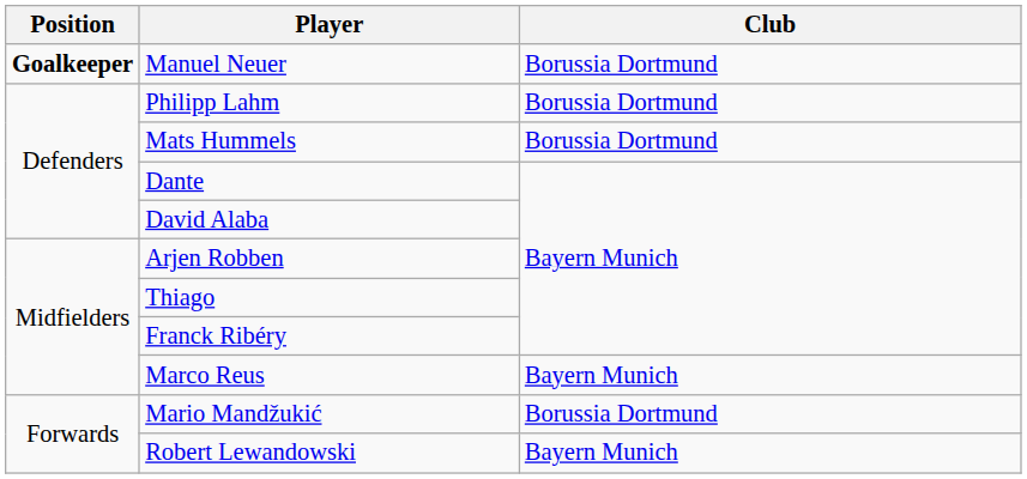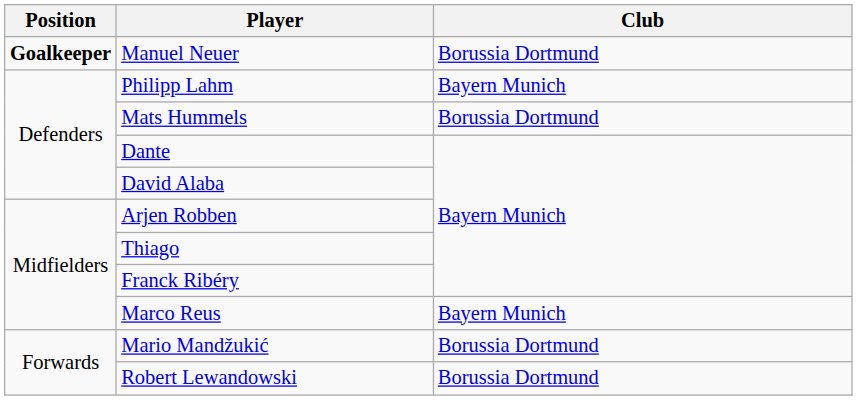Philipp Lahm | Club: Borussia Dortmund -> Bayern Munich
Robert Lewandowski | Club: Bayern Munich -> Borussia Dortmund
